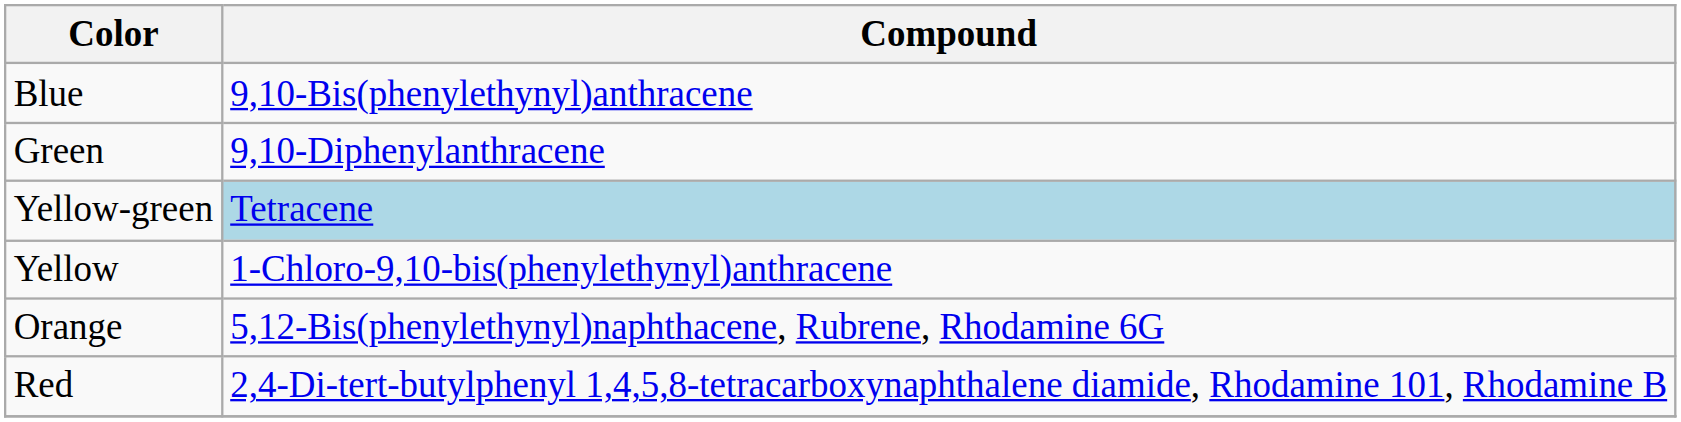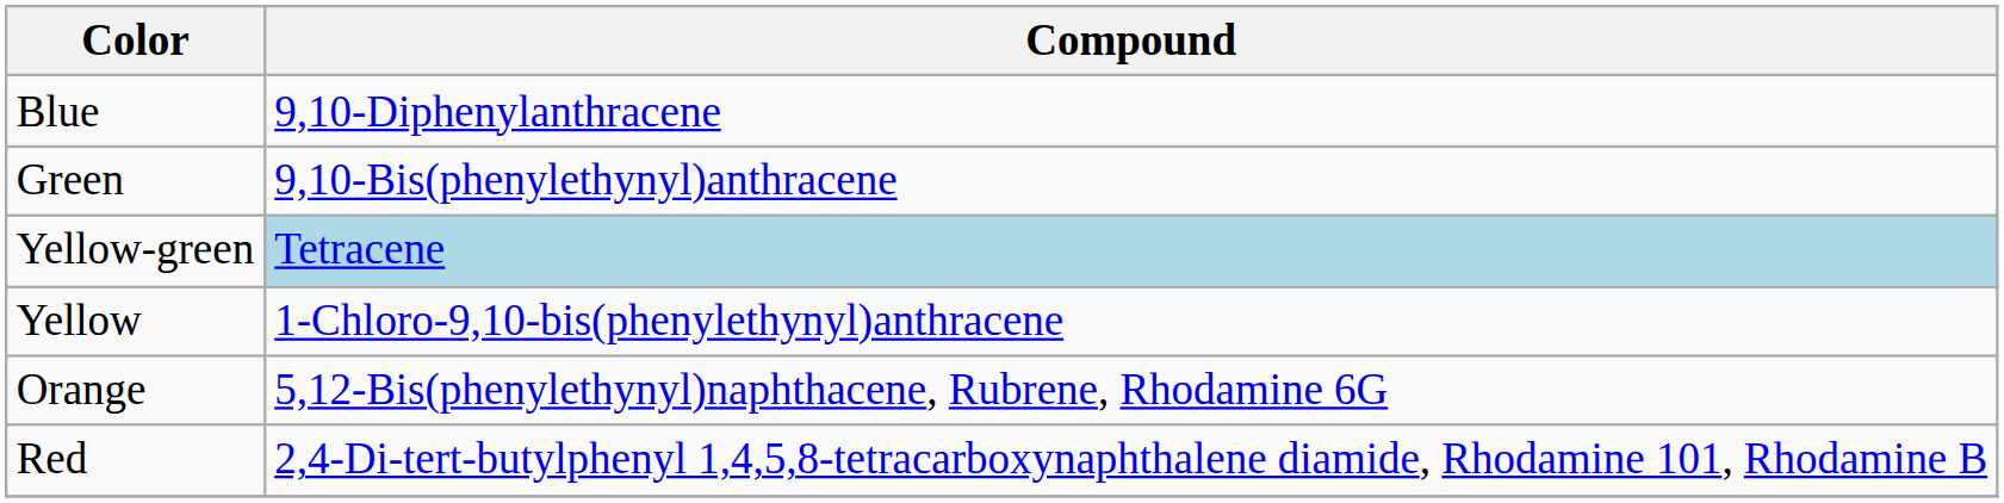Blue | Compound: 9,10-Bis(phenylethynyl)anthracene -> 9,10-Diphenylanthracene
Green | Compound: 9,10-Diphenylanthracene -> 9,10-Bis(phenylethynyl)anthracene
